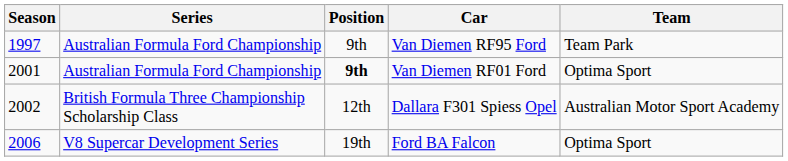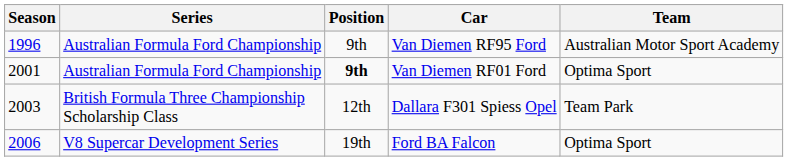Van Diemen RF95 Ford | Season: 1997 -> 1996
Van Diemen RF95 Ford | Team: Team Park -> Australian Motor Sport Academy
Dallara F301 Spiess Opel | Season: 2002 -> 2003
Dallara F301 Spiess Opel | Team: Australian Motor Sport Academy -> Team Park
